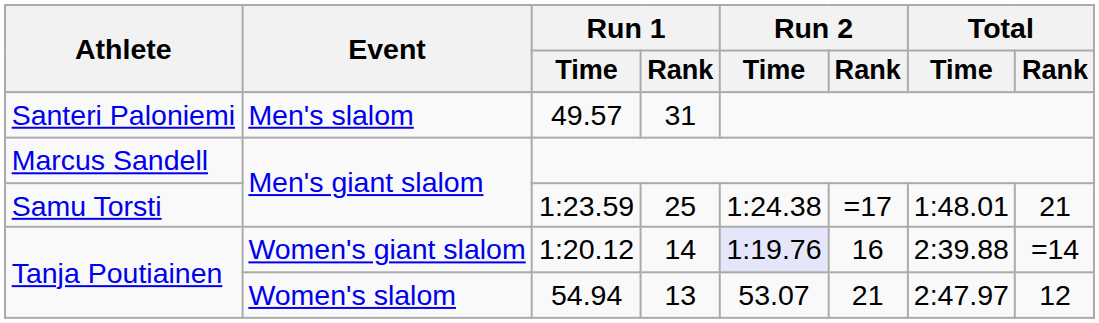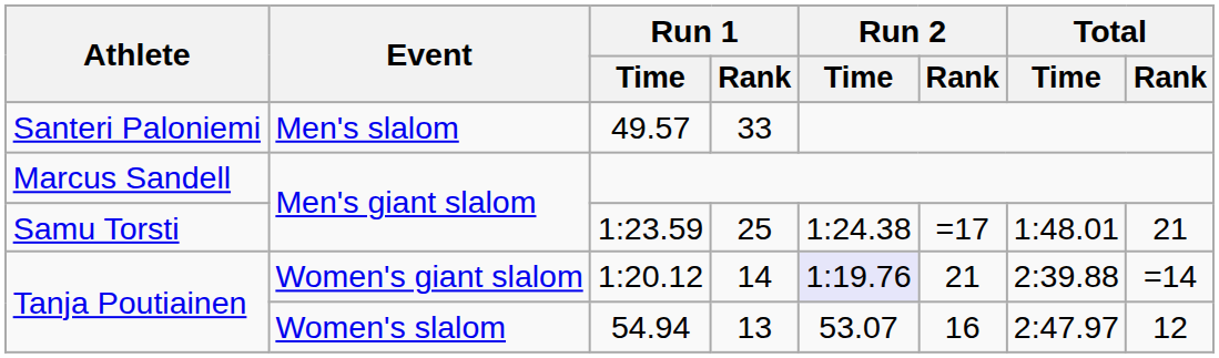49.57 | Run 1 / Rank: 31 -> 33
1:20.12 | Run 2 / Rank: 16 -> 21
54.94 | Run 2 / Rank: 21 -> 16
